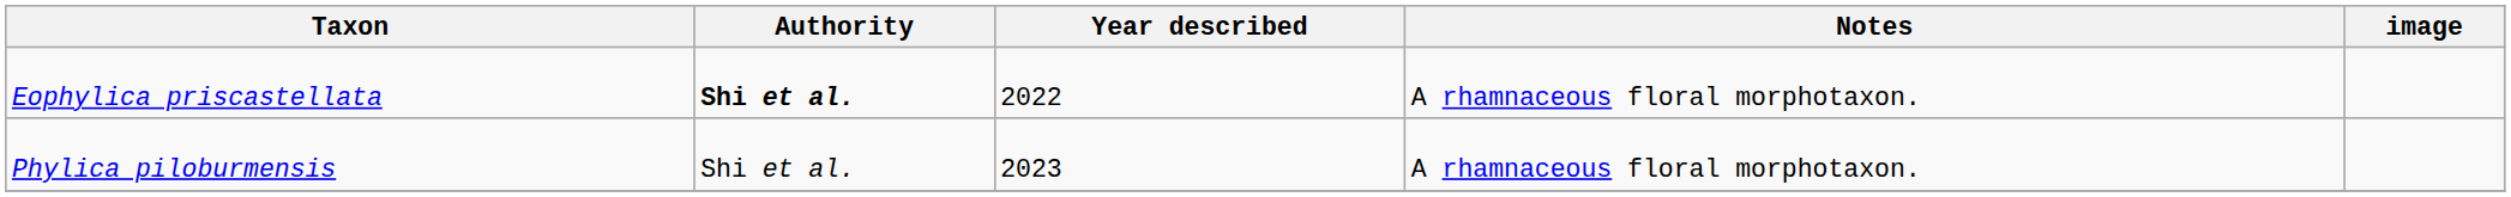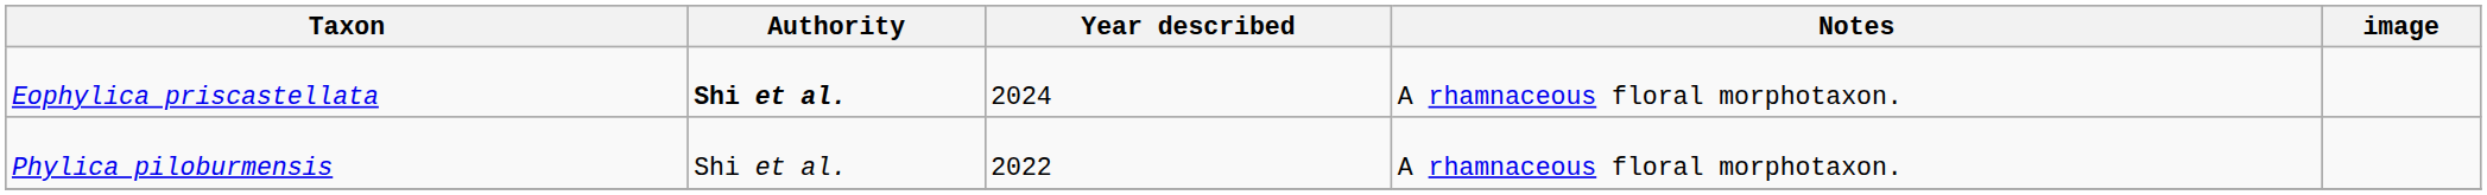Eophylica priscastellata | Year described: 2022 -> 2024
Phylica piloburmensis | Year described: 2023 -> 2022
